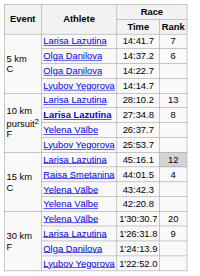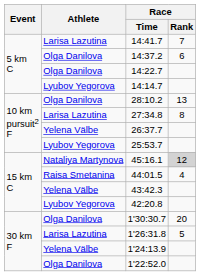28:10.2 | Athlete: Larisa Lazutina -> Olga Danilova
27:34.8 | Athlete: bold -> normal
45:16.1 | Athlete: Larisa Lazutina -> Nataliya Martynova
42:20.8 | Athlete: Yelena Välbe -> Lyubov Yegorova
1'30:30.7 | Athlete: Yelena Välbe -> Olga Danilova
1'26:31.8 | Race / Rank: 9 -> 5
1'24:13.9 | Athlete: Olga Danilova -> Yelena Välbe
1'22:52.0 | Athlete: Lyubov Yegorova -> Olga Danilova
